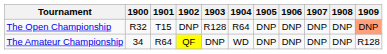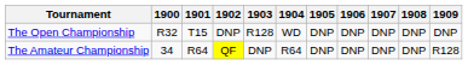The Open Championship | 1904: R64 -> WD
The Open Championship | 1909: lightsalmon background -> no background
The Amateur Championship | 1904: WD -> R64
